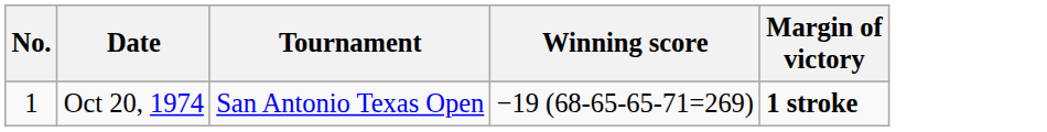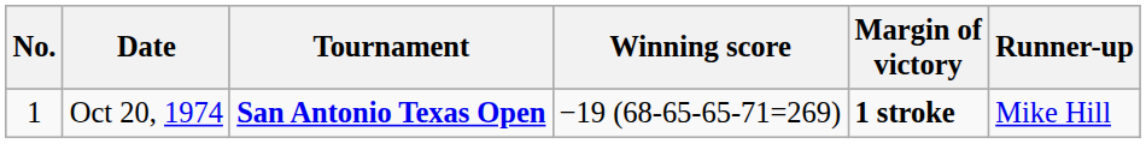+ column: Runner-up | Mike Hill
Oct 20, 1974 | Tournament: normal -> bold
